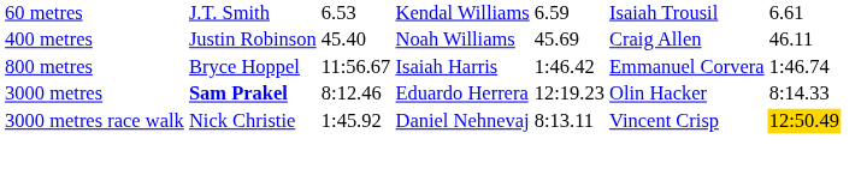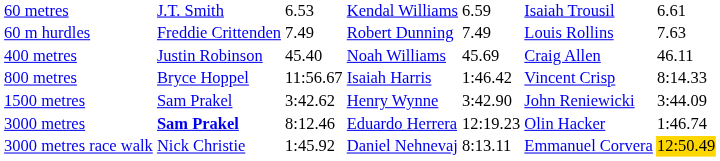+ row: 60 m hurdles | Freddie Crittenden | 7.49 | Robert Dunning | 7.49 | Louis Rollins | 7.63
800 metres | column 6: Emmanuel Corvera -> Vincent Crisp
800 metres | column 7: 1:46.74 -> 8:14.33
+ row: 1500 metres | Sam Prakel | 3:42.62 | Henry Wynne | 3:42.90 | John Reniewicki | 3:44.09
3000 metres | column 7: 8:14.33 -> 1:46.74
3000 metres race walk | column 6: Vincent Crisp -> Emmanuel Corvera
